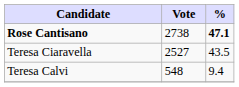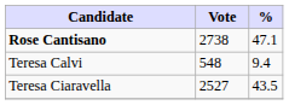Rose Cantisano | %: bold -> normal
rows swapped: Teresa Ciaravella <-> Teresa Calvi
